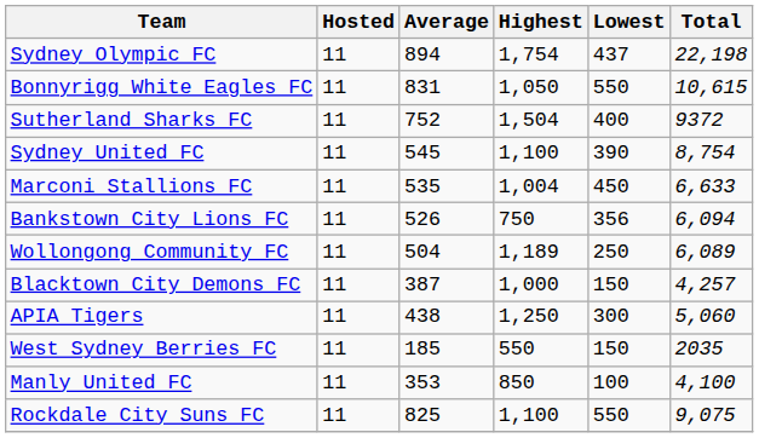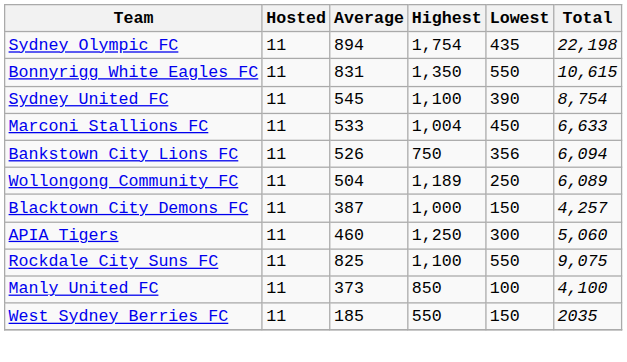Sydney Olympic FC | Lowest: 437 -> 435
Bonnyrigg White Eagles FC | Highest: 1,050 -> 1,350
- row: Sutherland Sharks FC | 11 | 752 | 1,504 | 400 | 9372
Marconi Stallions FC | Average: 535 -> 533
APIA Tigers | Average: 438 -> 460
rows swapped: Rockdale City Suns FC <-> West Sydney Berries FC
Manly United FC | Average: 353 -> 373
